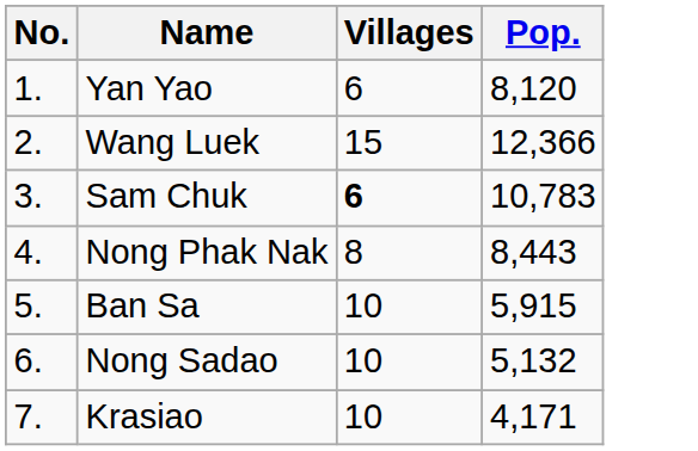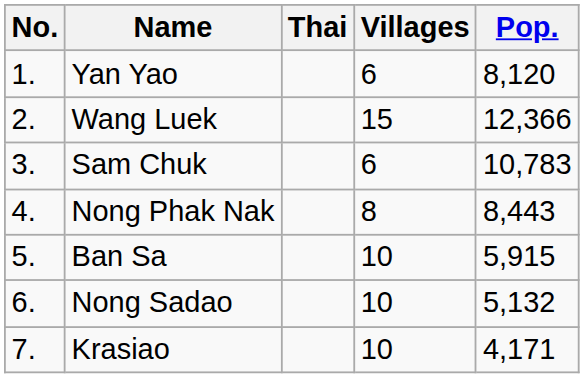+ column: Thai
Sam Chuk | Villages: bold -> normal
